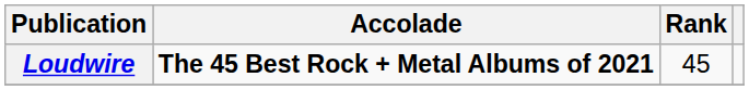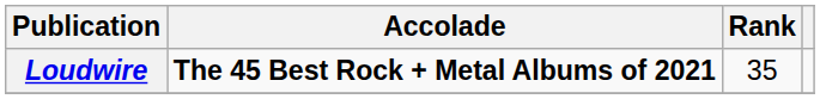Loudwire | Rank: 45 -> 35
